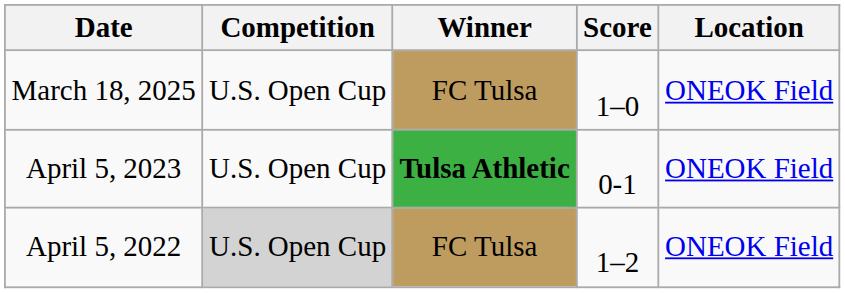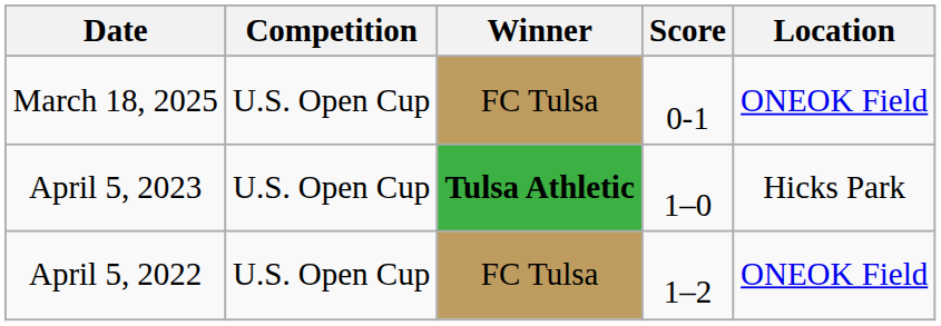March 18, 2025 | Score: 1–0 -> 0-1
April 5, 2023 | Score: 0-1 -> 1–0
April 5, 2023 | Location: ONEOK Field -> Hicks Park
April 5, 2022 | Competition: lightgrey background -> no background
